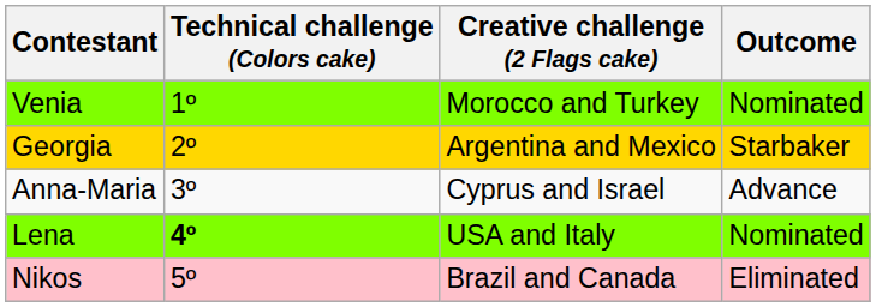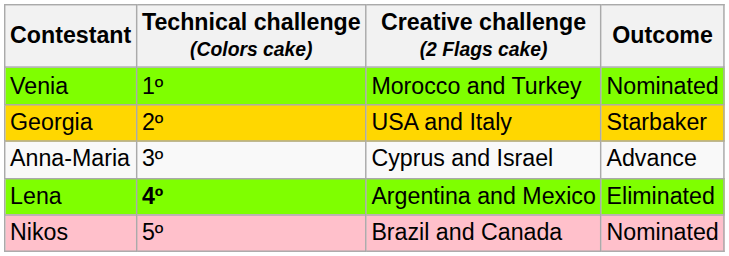Georgia | Creative challenge (2 Flags cake): Argentina and Mexico -> USA and Italy
Lena | Creative challenge (2 Flags cake): USA and Italy -> Argentina and Mexico
Lena | Outcome: Nominated -> Eliminated
Nikos | Outcome: Eliminated -> Nominated
